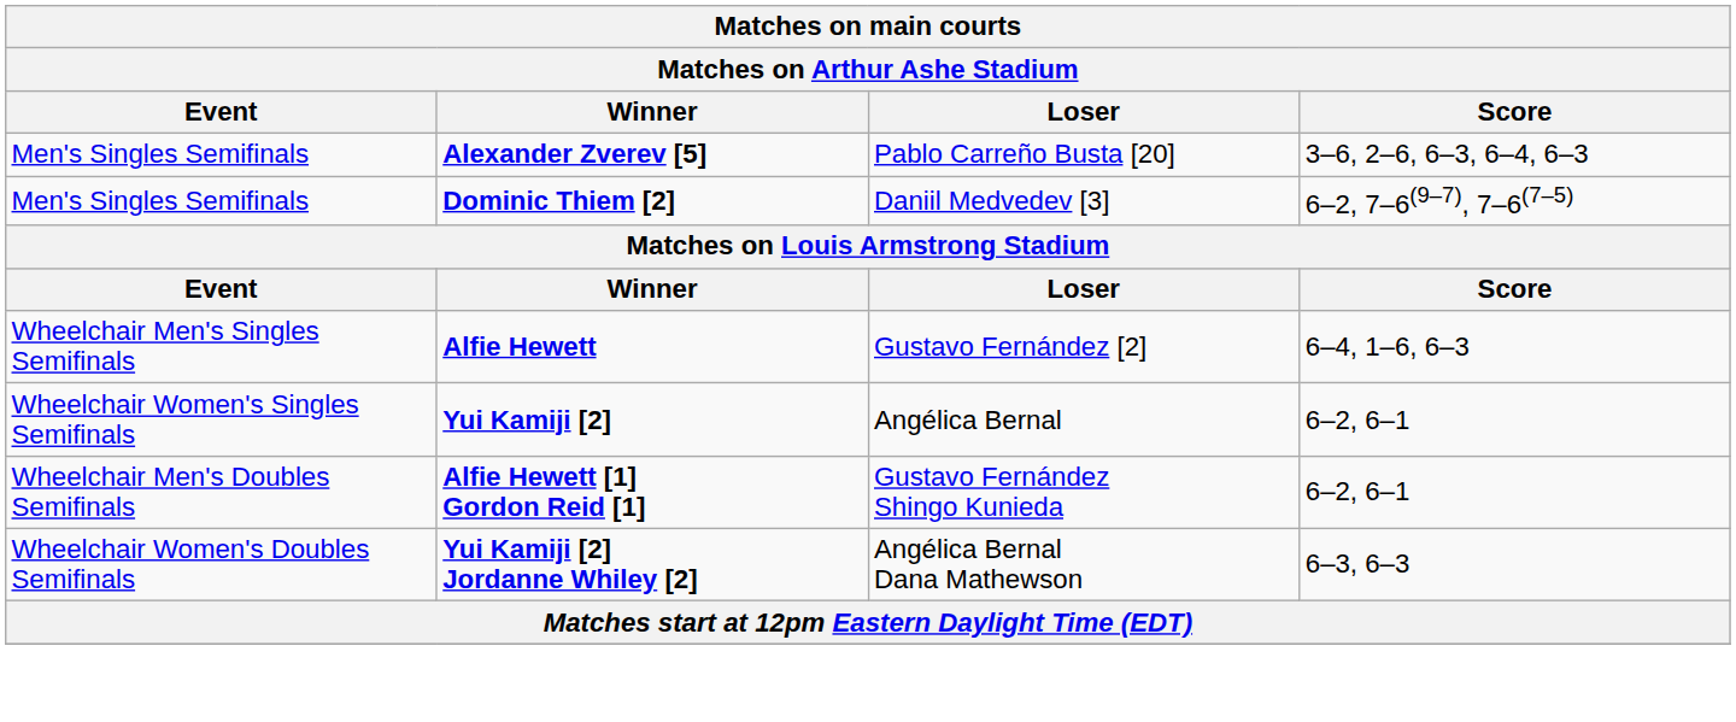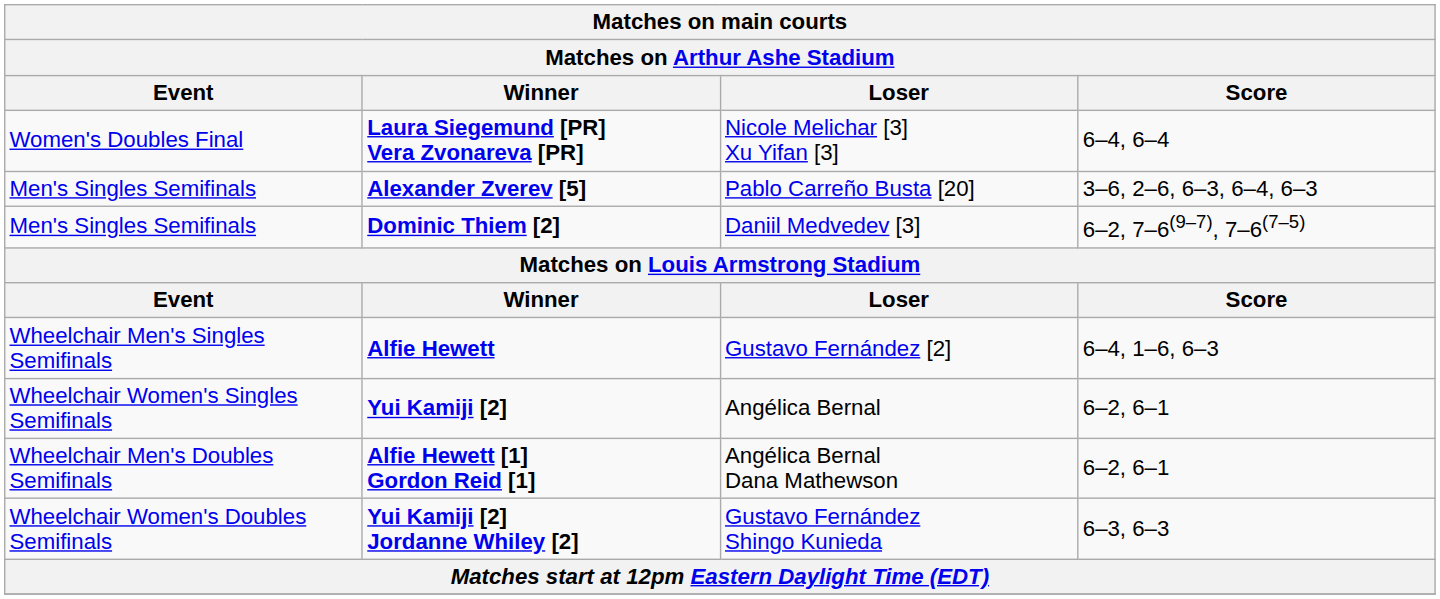+ row: Women's Doubles Final | Laura Siegemund [PR] Vera Zvonareva [PR] | Nicole Melichar [3] Xu Yifan [3] | 6–4, 6–4
Alfie Hewett [1] Gordon Reid [1] | Loser: Gustavo Fernández Shingo Kunieda -> Angélica Bernal Dana Mathewson
Yui Kamiji [2] Jordanne Whiley [2] | Loser: Angélica Bernal Dana Mathewson -> Gustavo Fernández Shingo Kunieda
